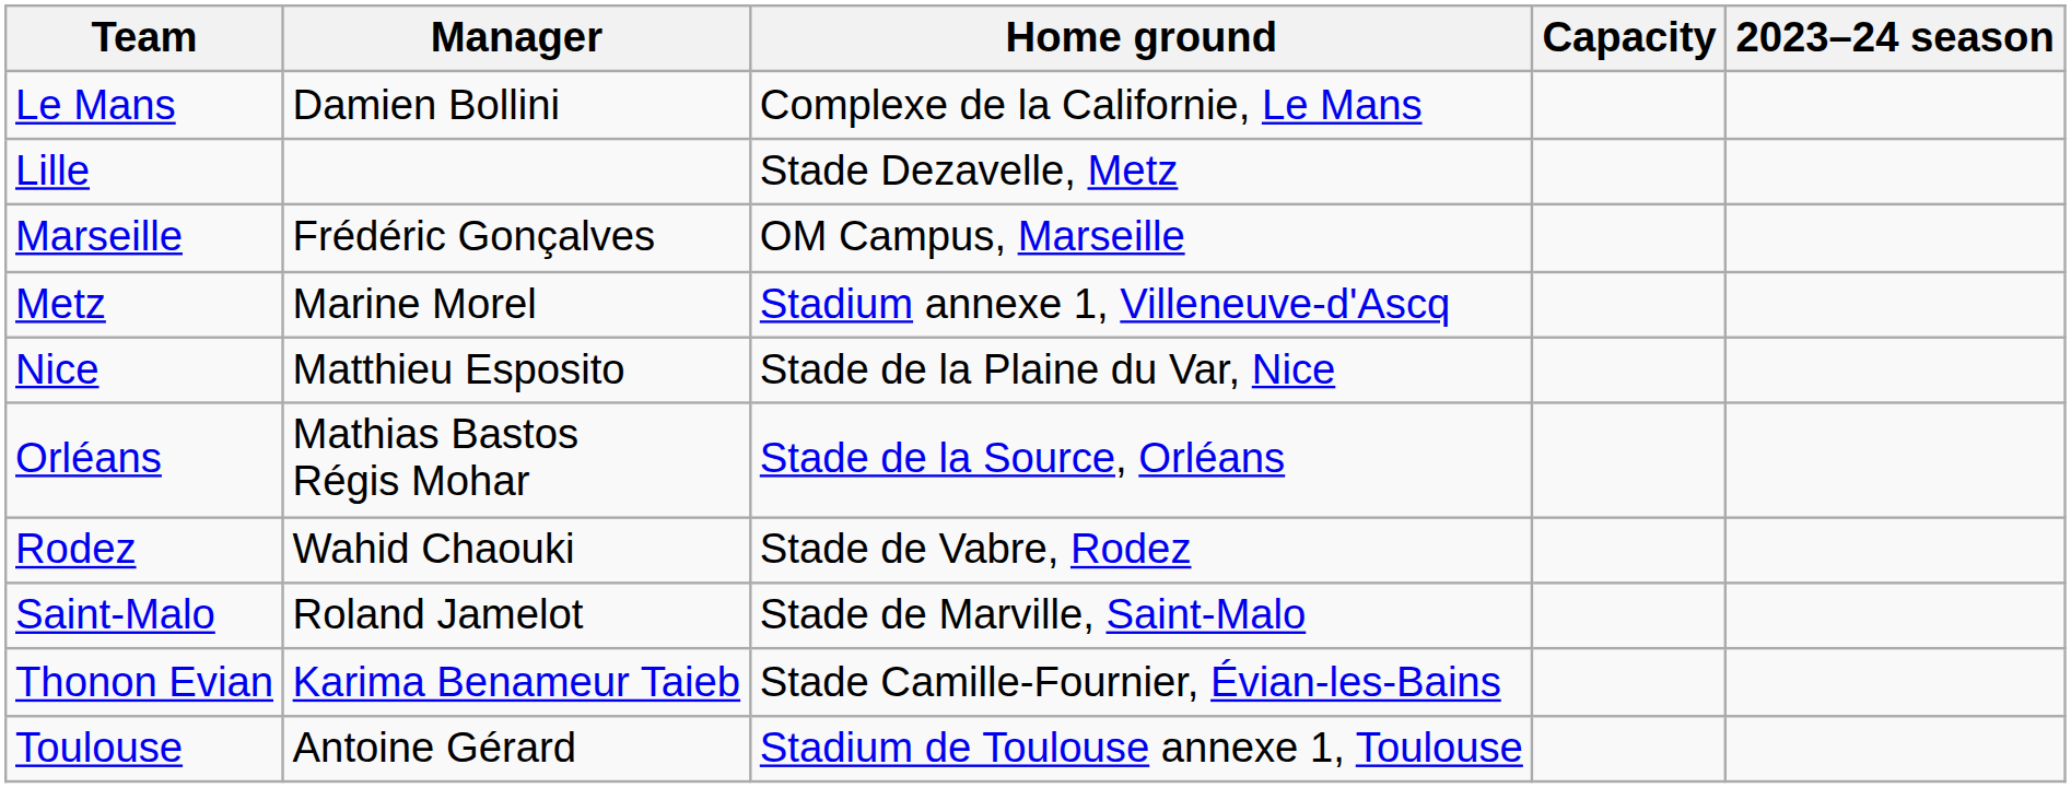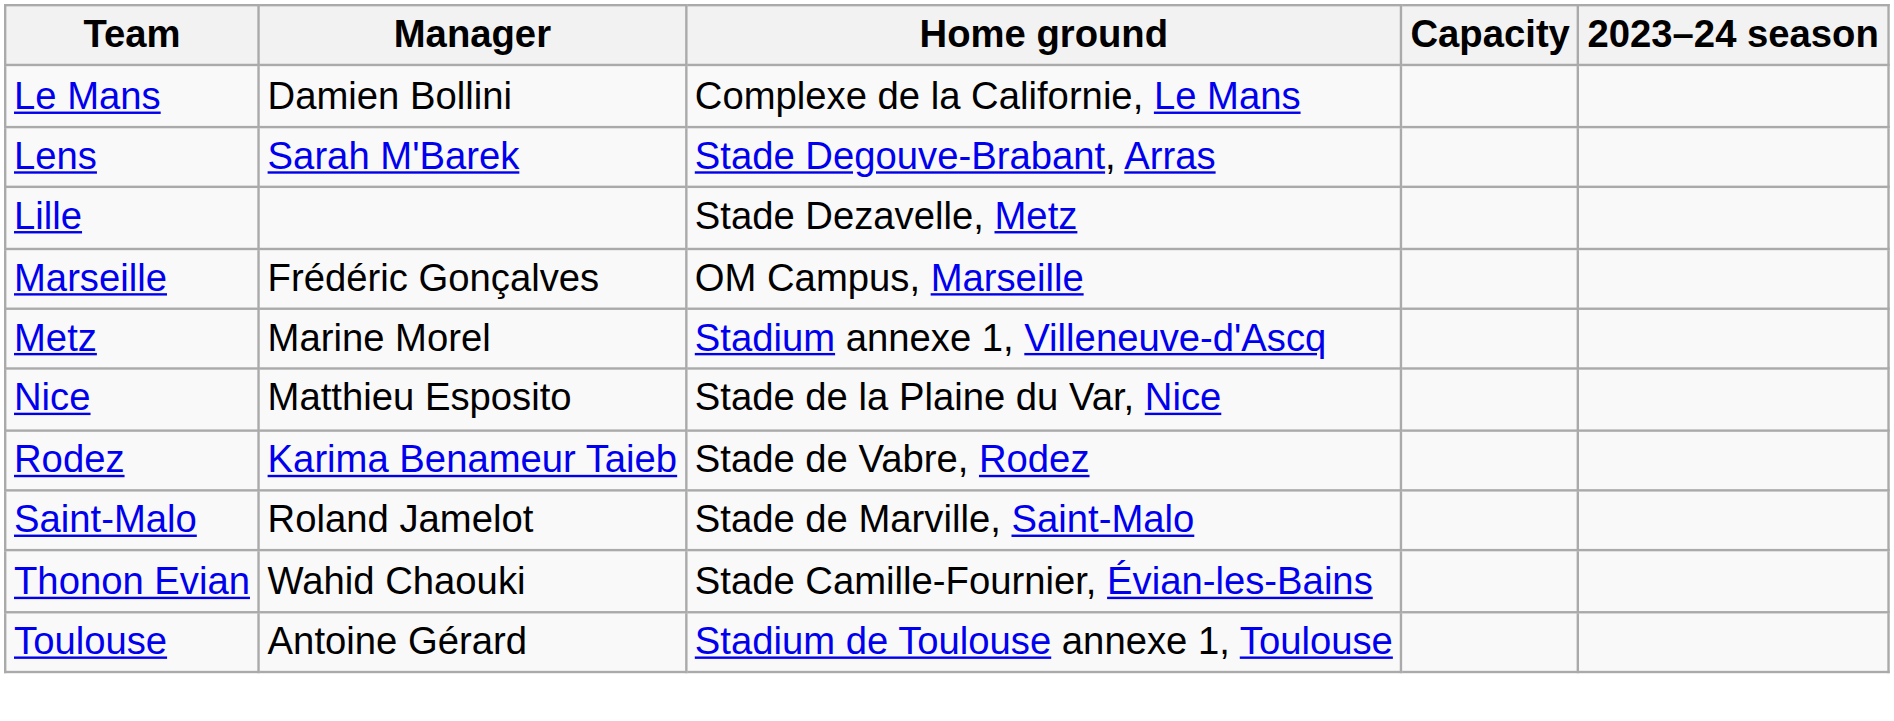+ row: Lens | Sarah M'Barek | Stade Degouve-Brabant, Arras
- row: Orléans | Mathias Bastos Régis Mohar | Stade de la Source, Orléans
Rodez | Manager: Wahid Chaouki -> Karima Benameur Taieb
Thonon Evian | Manager: Karima Benameur Taieb -> Wahid Chaouki
